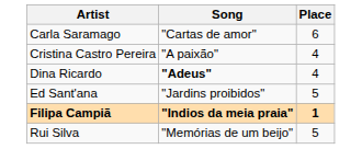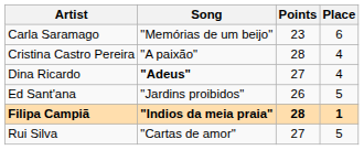+ column: Points | 23 | 28 | 27 | 26 | 28 | 27
Carla Saramago | Song: "Cartas de amor" -> "Memórias de um beijo"
Rui Silva | Song: "Memórias de um beijo" -> "Cartas de amor"
